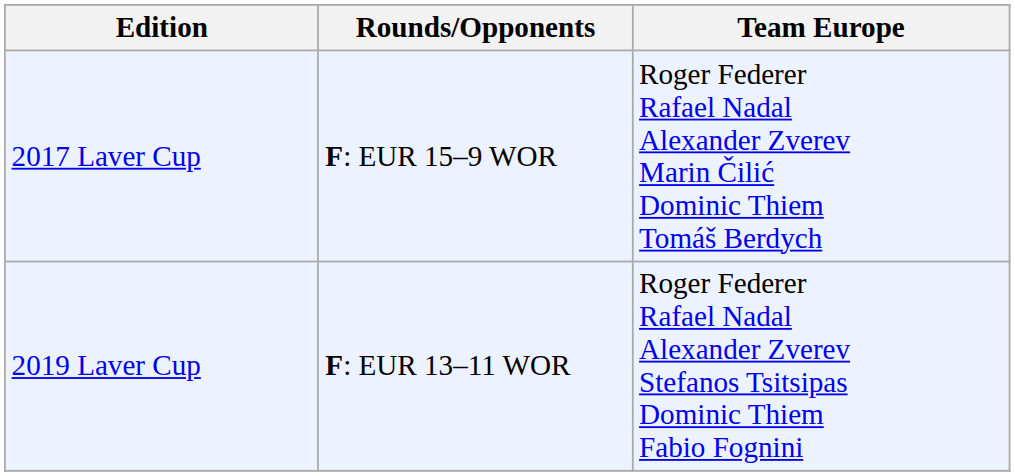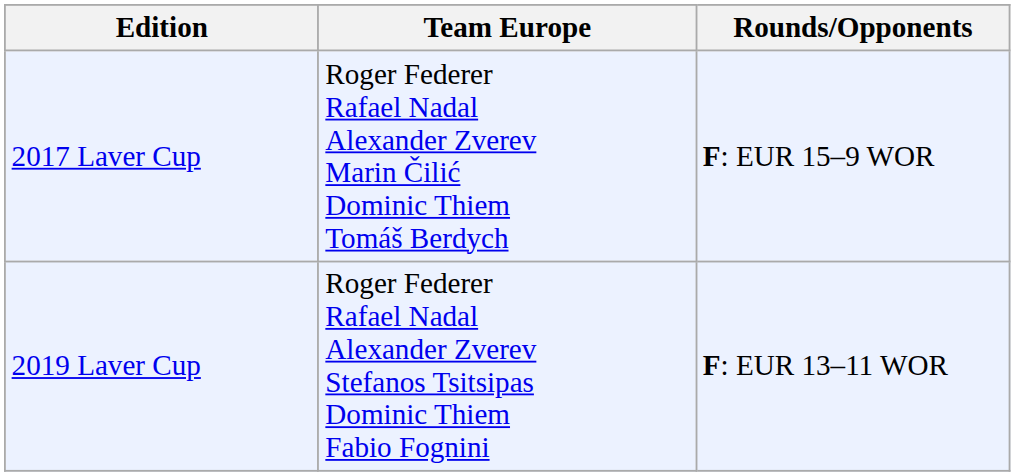columns swapped: Team Europe <-> Rounds/Opponents
